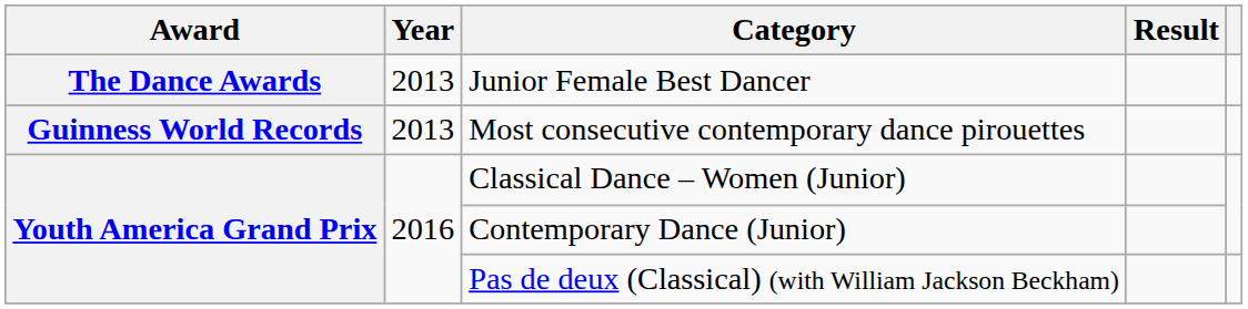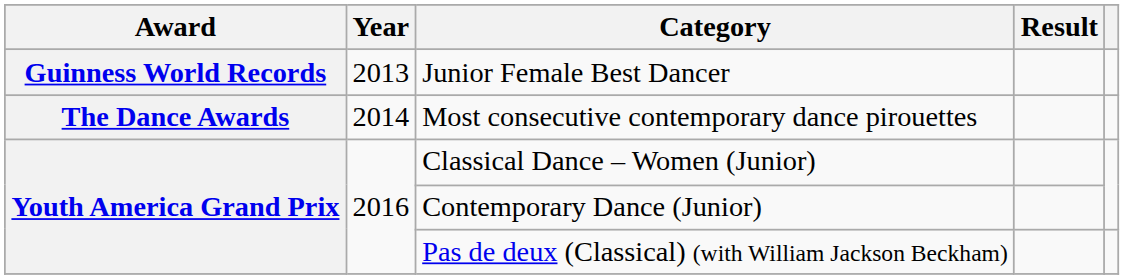Junior Female Best Dancer | Award: The Dance Awards -> Guinness World Records
Most consecutive contemporary dance pirouettes | Award: Guinness World Records -> The Dance Awards
Most consecutive contemporary dance pirouettes | Year: 2013 -> 2014
